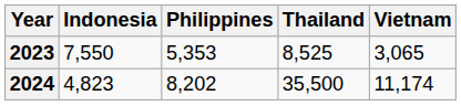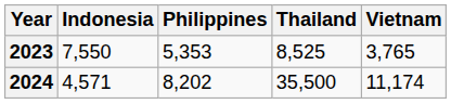2023 | Vietnam: 3,065 -> 3,765
2024 | Indonesia: 4,823 -> 4,571
